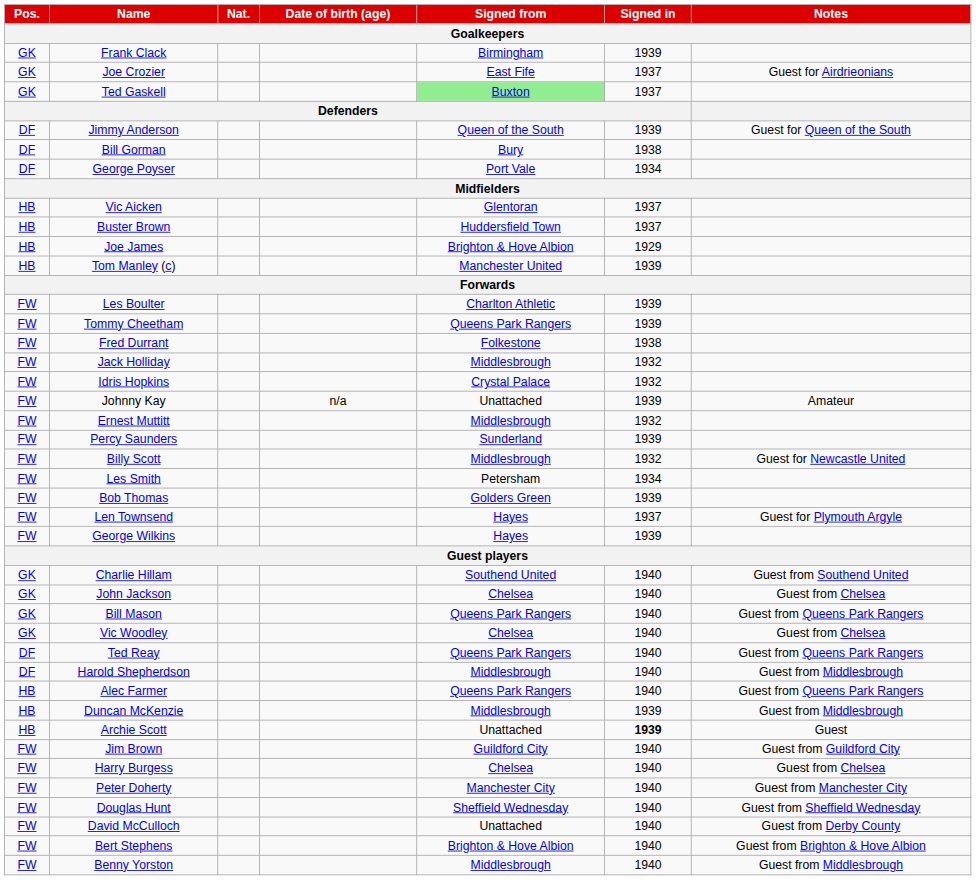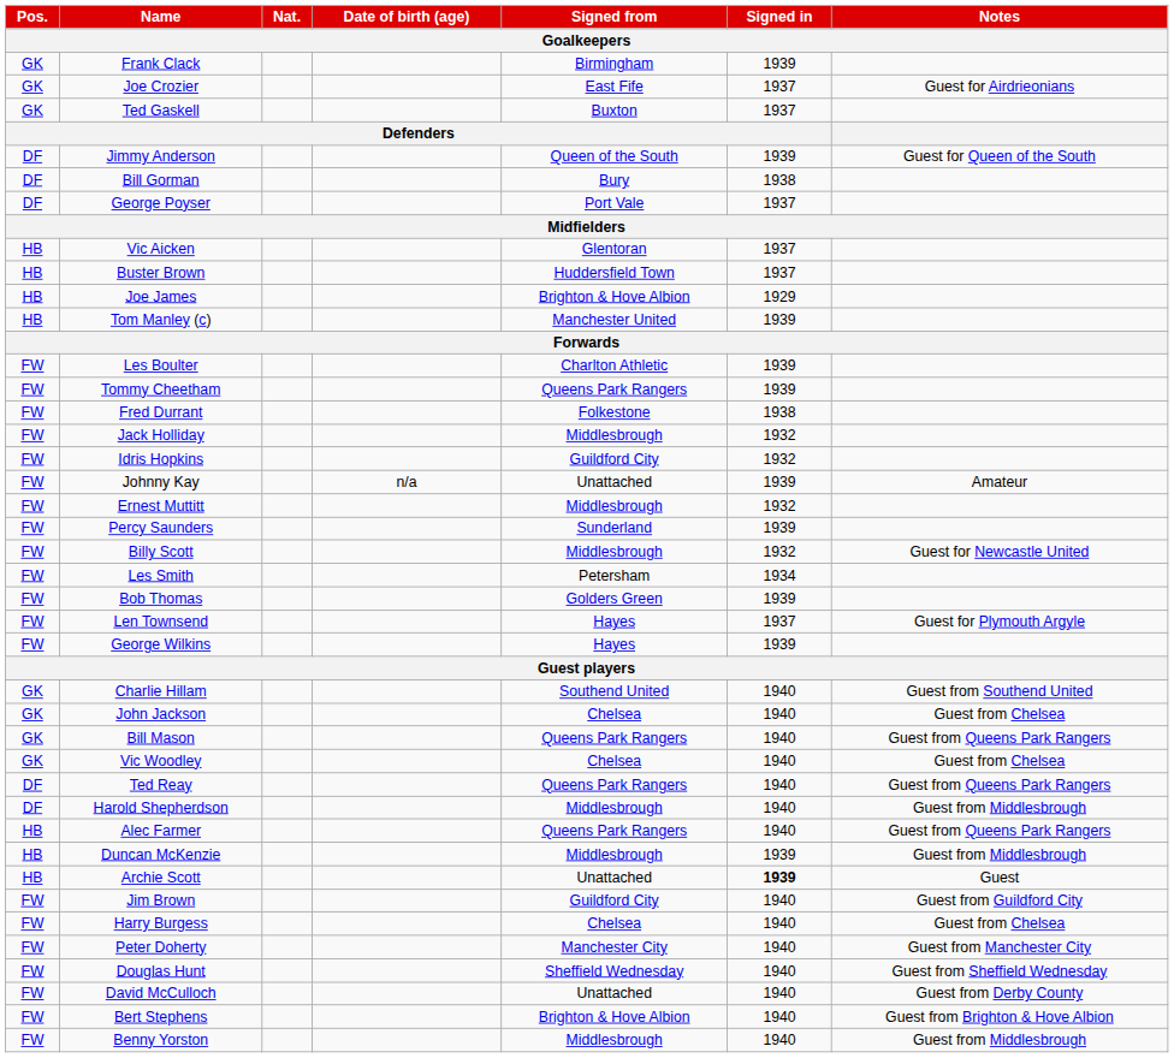Ted Gaskell | Signed from: lightgreen background -> no background
George Poyser | Signed in: 1934 -> 1937
Idris Hopkins | Signed from: Crystal Palace -> Guildford City
